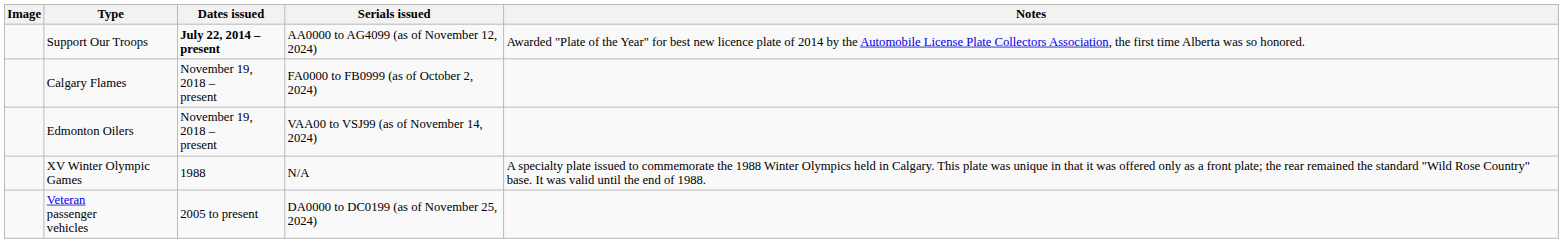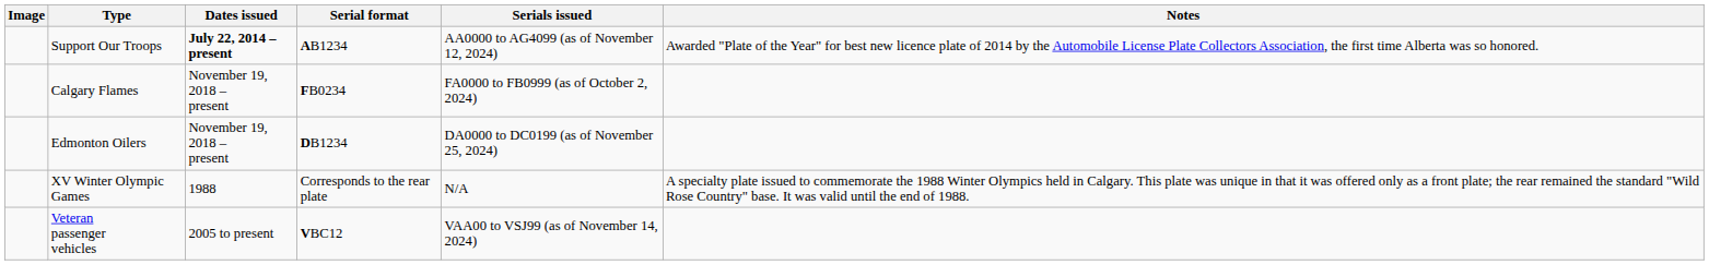+ column: Serial format | AB1234 | FB0234 | DB1234 | Corresponds to the rear plate | VBC12
Edmonton Oilers | Serials issued: VAA00 to VSJ99 (as of November 14, 2024) -> DA0000 to DC0199 (as of November 25, 2024)
Veteran passenger vehicles | Serials issued: DA0000 to DC0199 (as of November 25, 2024) -> VAA00 to VSJ99 (as of November 14, 2024)
